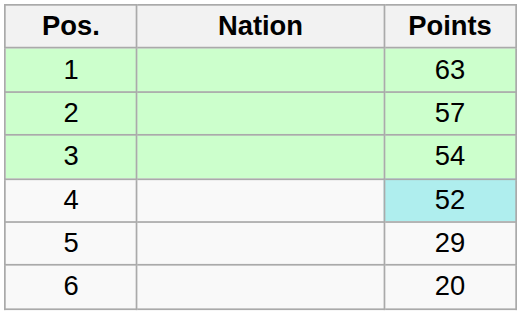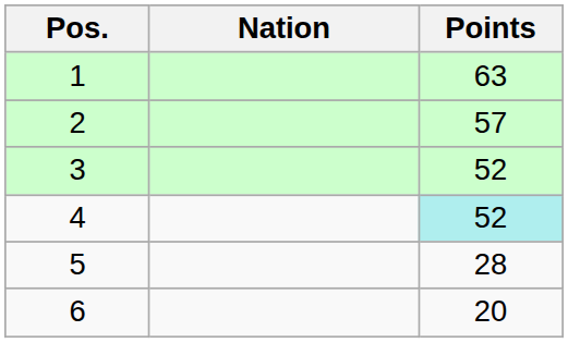3 | Points: 54 -> 52
5 | Points: 29 -> 28
